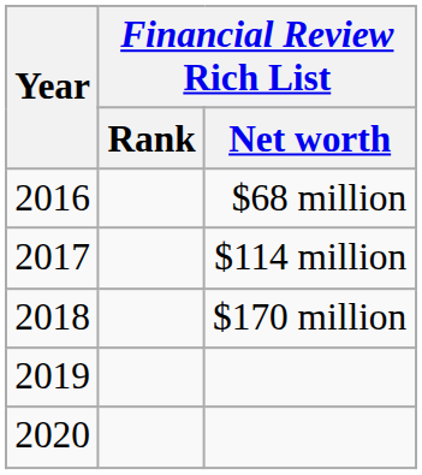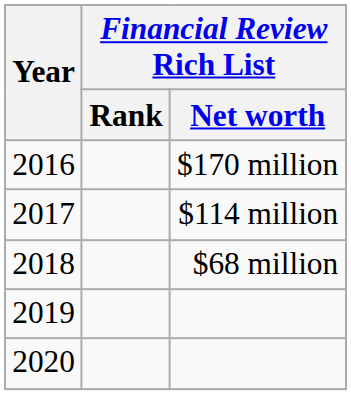2016 | Financial Review Rich List / Net worth: $68 million -> $170 million
2018 | Financial Review Rich List / Net worth: $170 million -> $68 million
